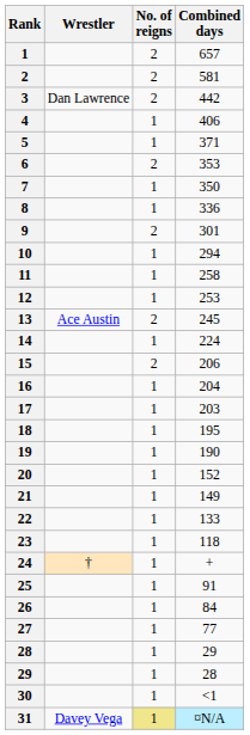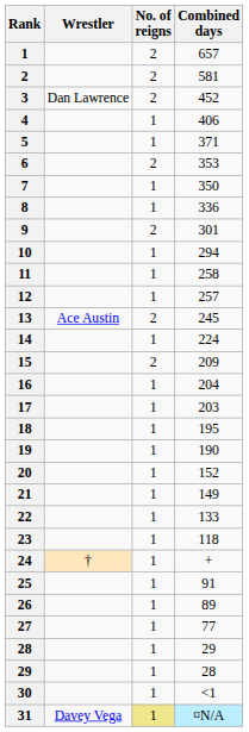3 | Combined days: 442 -> 452
12 | Combined days: 253 -> 257
15 | Combined days: 206 -> 209
26 | Combined days: 84 -> 89
